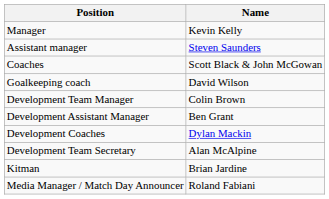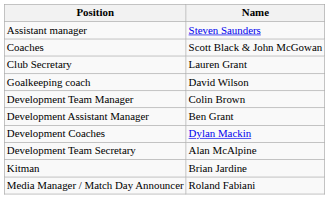- row: Manager | Kevin Kelly
+ row: Club Secretary | Lauren Grant
